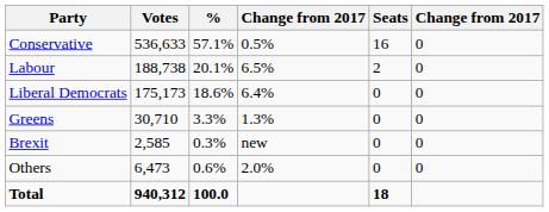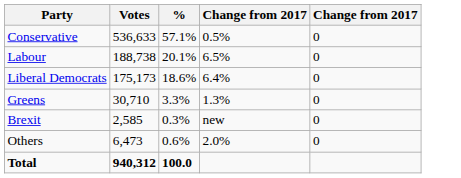- column: Seats | 16 | 2 | 0 | 0 | 0 | 0 | 18
